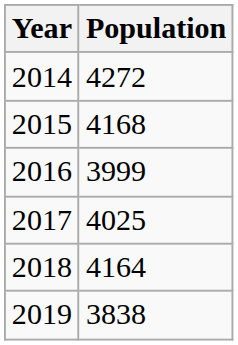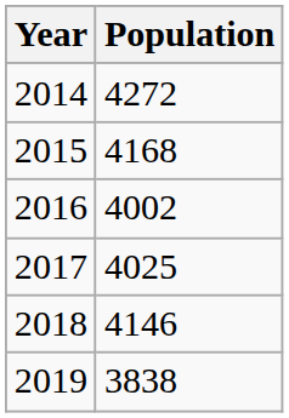2016 | Population: 3999 -> 4002
2018 | Population: 4164 -> 4146
